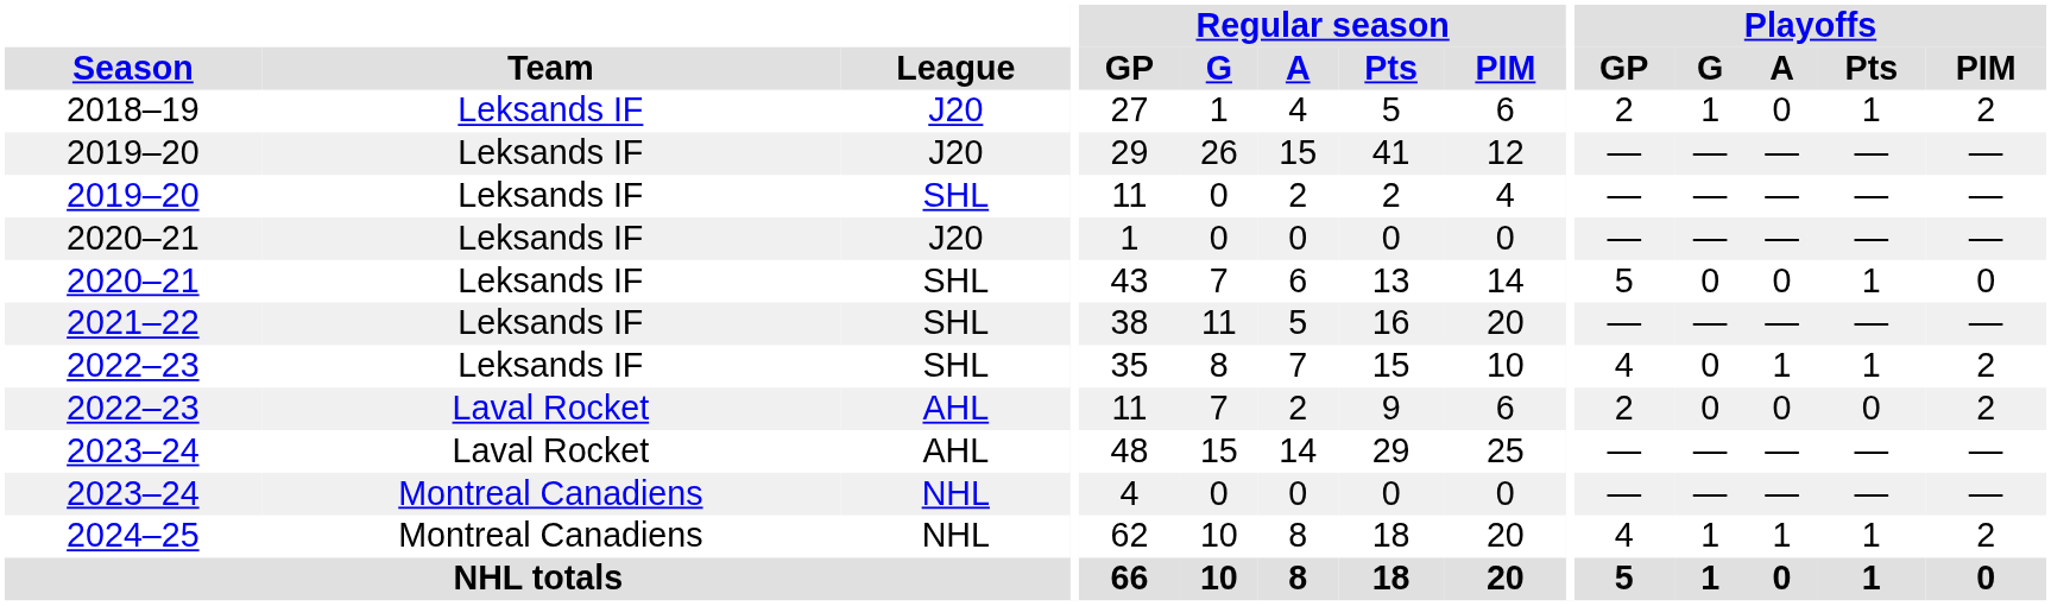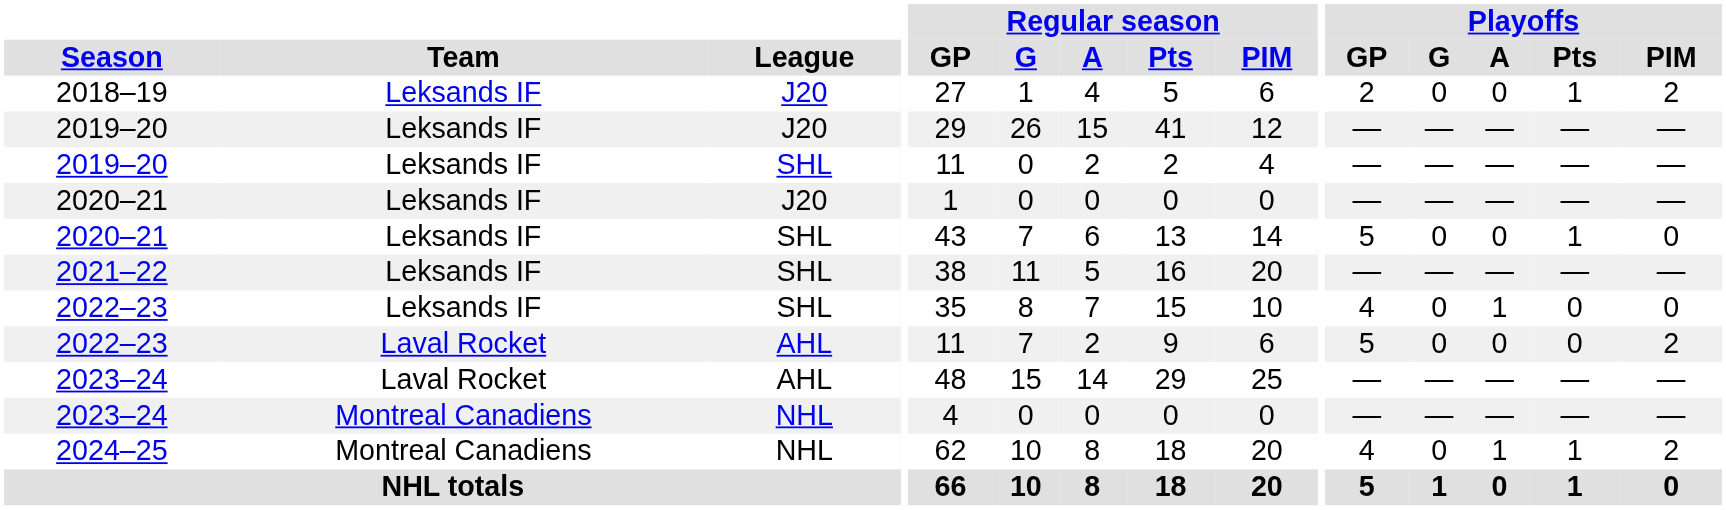2018–19 | Playoffs / G: 1 -> 0
2022–23 / SHL | Playoffs / Pts: 1 -> 0
2022–23 / SHL | Playoffs / PIM: 2 -> 0
2022–23 / AHL | Playoffs / GP: 2 -> 5
2024–25 | Playoffs / G: 1 -> 0
